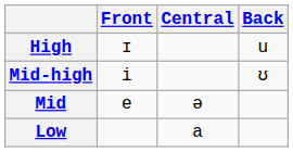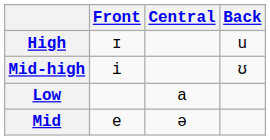rows swapped: Mid <-> Low
